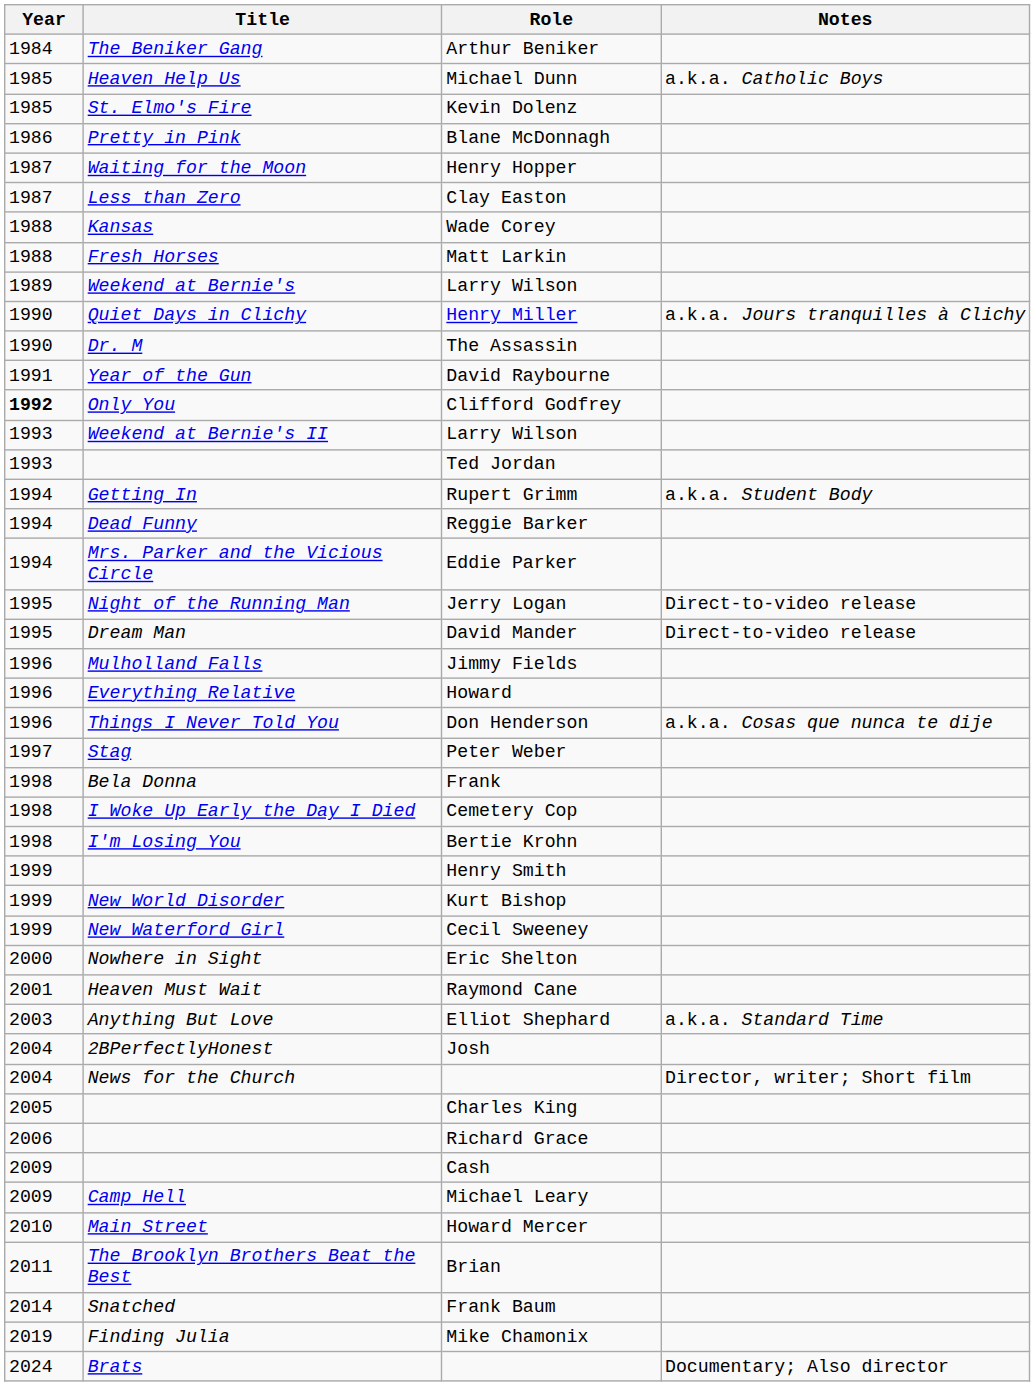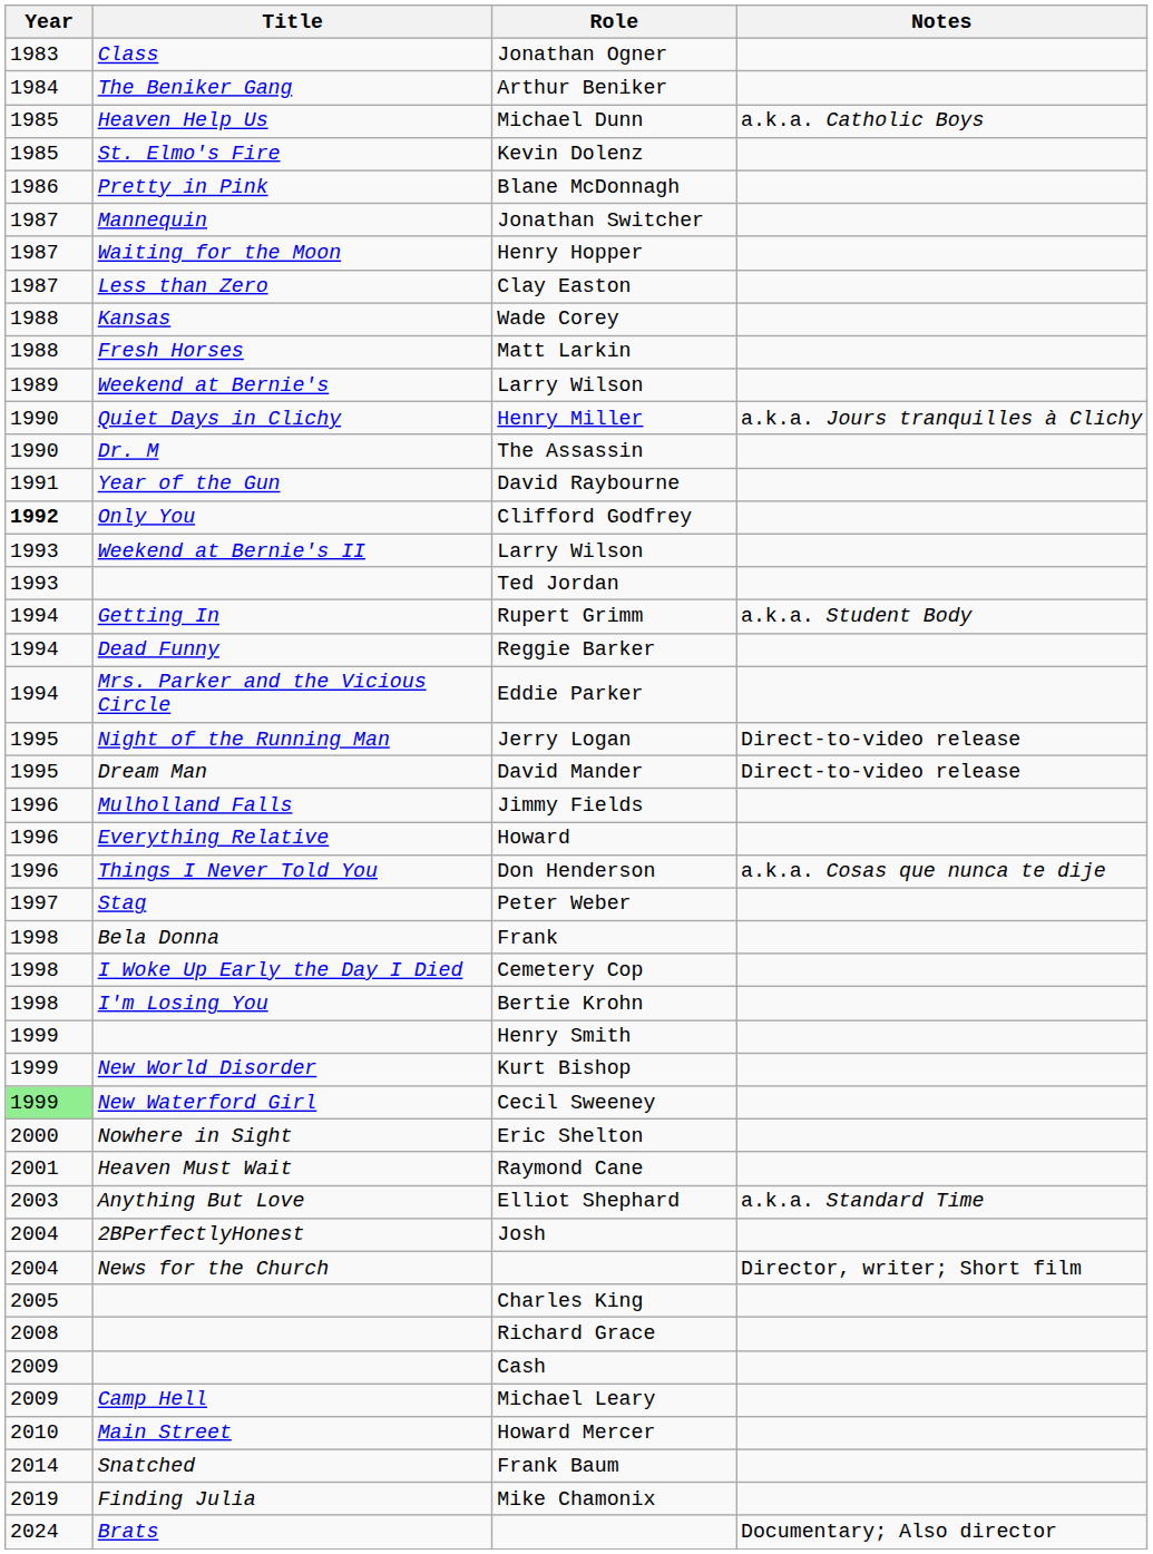+ row: 1983 | Class | Jonathan Ogner
+ row: 1987 | Mannequin | Jonathan Switcher
Cecil Sweeney | Year: no background -> lightgreen background
Richard Grace | Year: 2006 -> 2008
- row: 2011 | The Brooklyn Brothers Beat the Best | Brian
